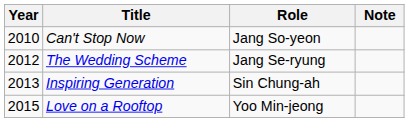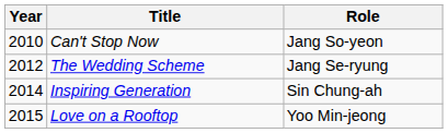- column: Note
Inspiring Generation | Year: 2013 -> 2014
